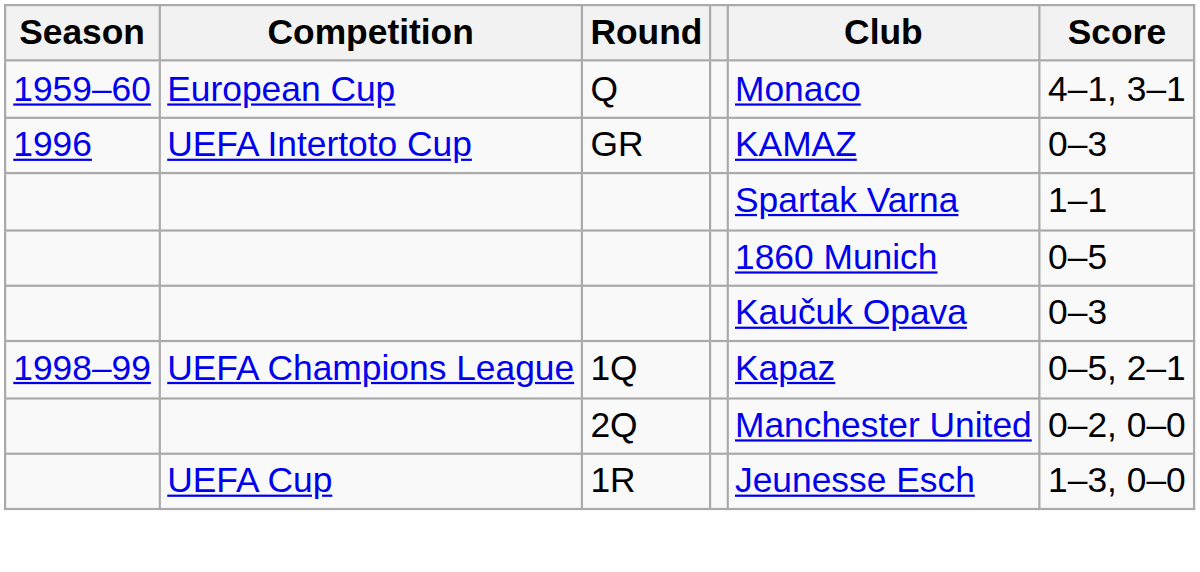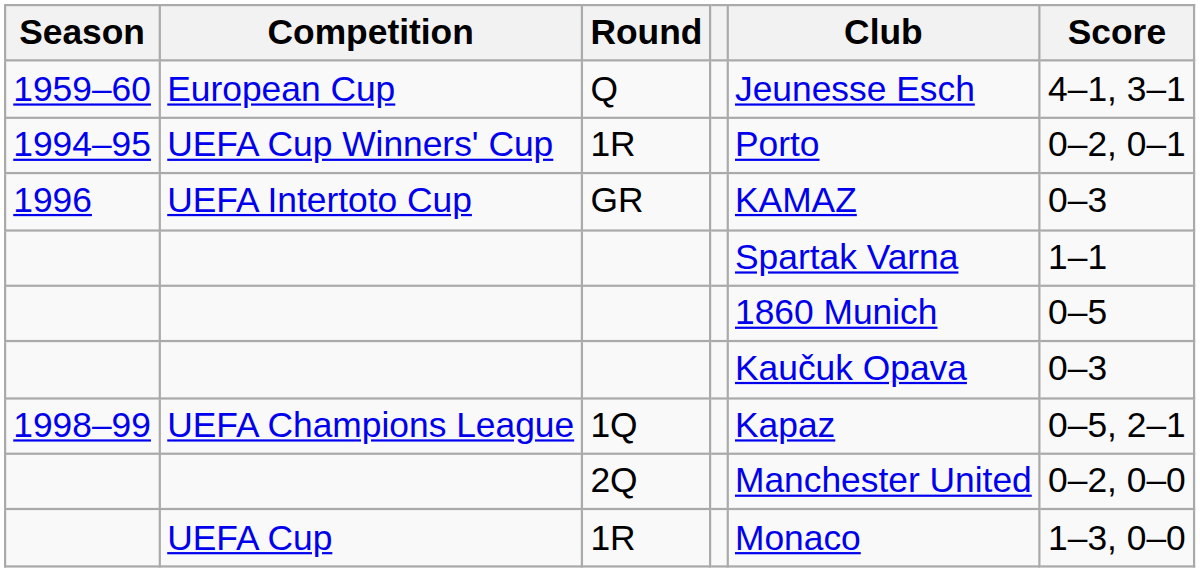European Cup | Club: Monaco -> Jeunesse Esch
+ row: 1994–95 | UEFA Cup Winners' Cup | 1R | Porto | 0–2, 0–1
UEFA Cup | Club: Jeunesse Esch -> Monaco
